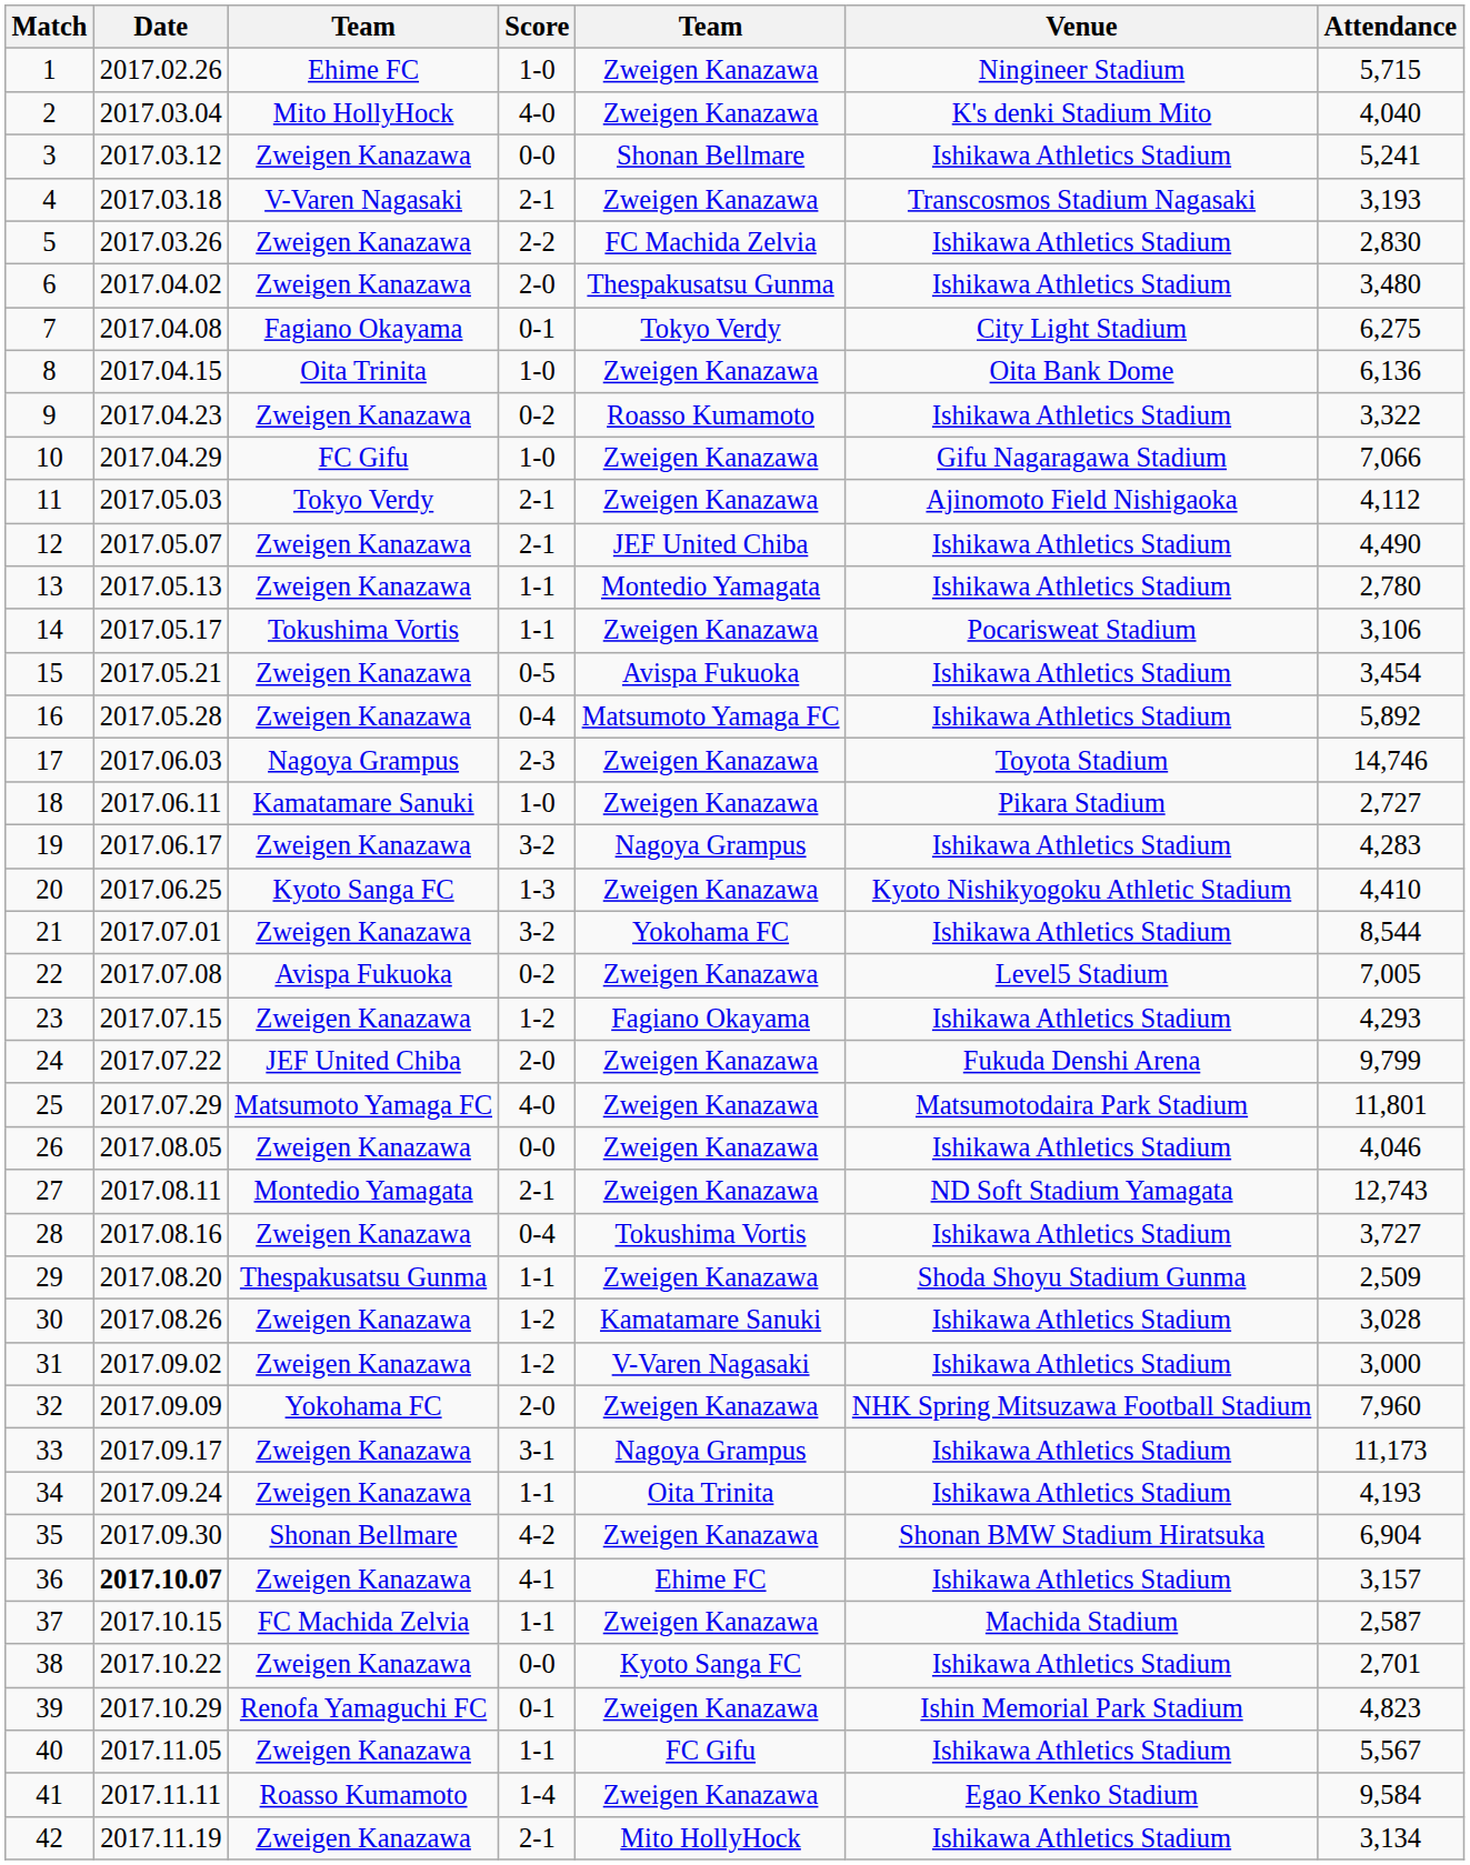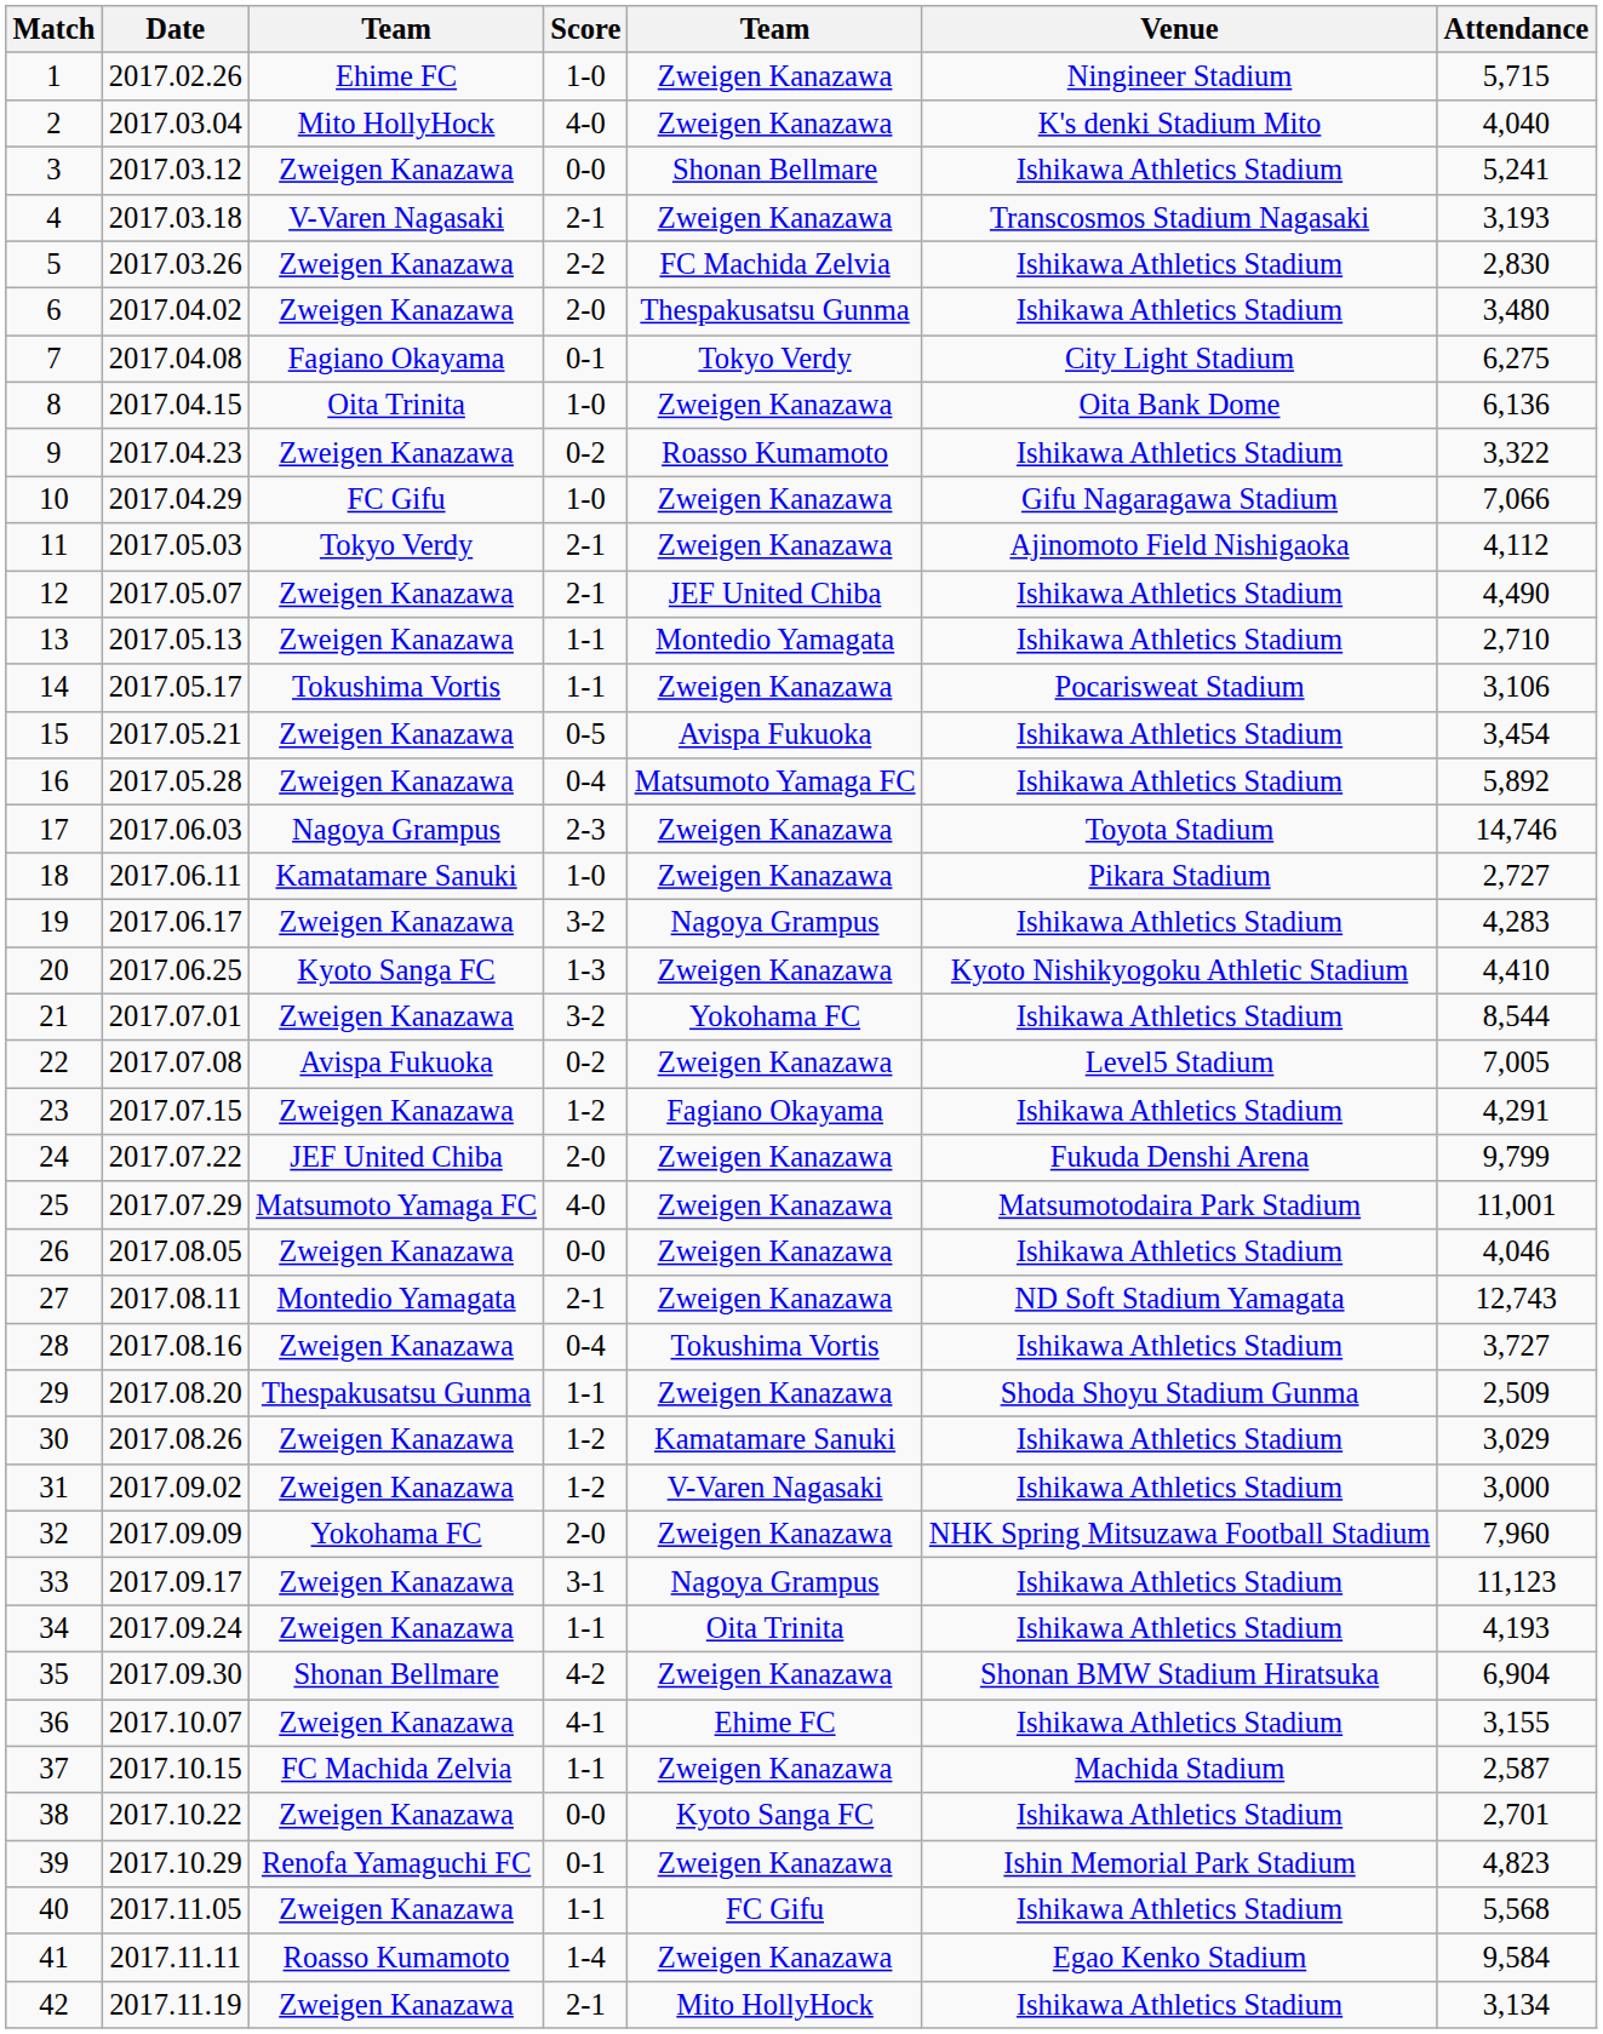13 | Attendance: 2,780 -> 2,710
23 | Attendance: 4,293 -> 4,291
25 | Attendance: 11,801 -> 11,001
30 | Attendance: 3,028 -> 3,029
33 | Attendance: 11,173 -> 11,123
36 | Date: bold -> normal
36 | Attendance: 3,157 -> 3,155
40 | Attendance: 5,567 -> 5,568
